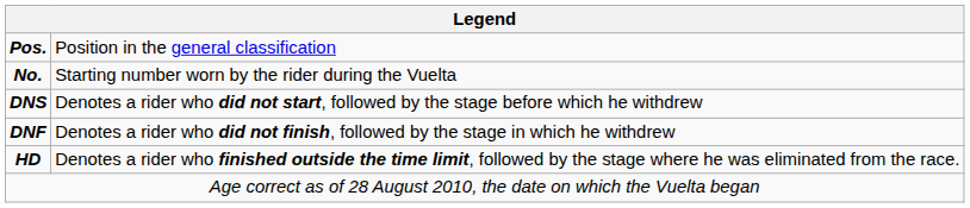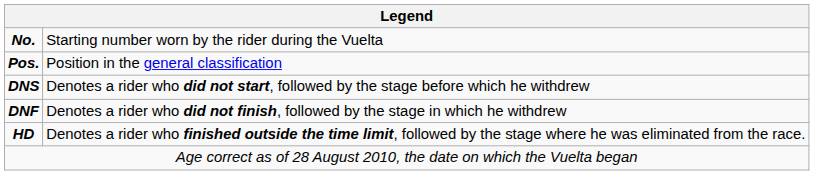rows swapped: No. <-> Pos.
